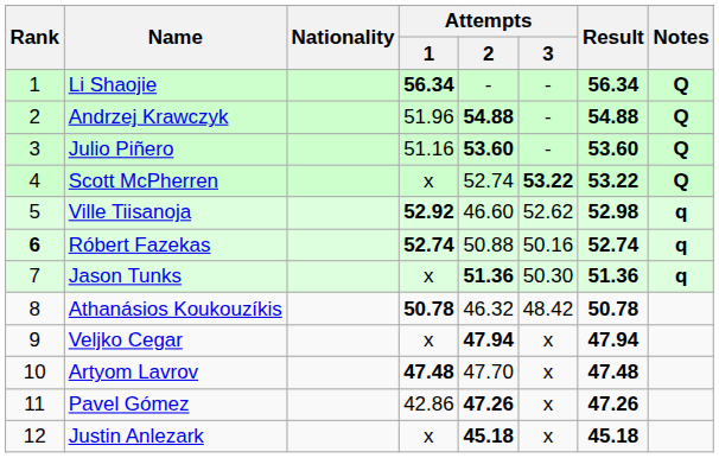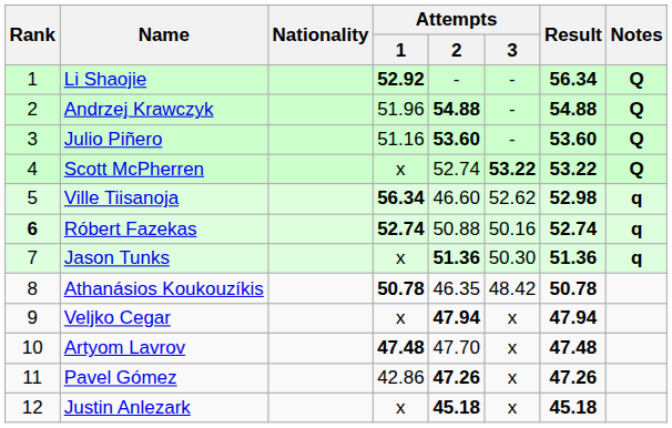Li Shaojie | Attempts / 1: 56.34 -> 52.92
Ville Tiisanoja | Attempts / 1: 52.92 -> 56.34
Athanásios Koukouzíkis | Attempts / 2: 46.32 -> 46.35
